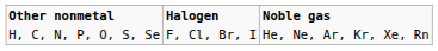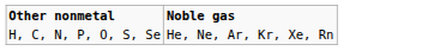- column: Halogen | F, Cl, Br, I
